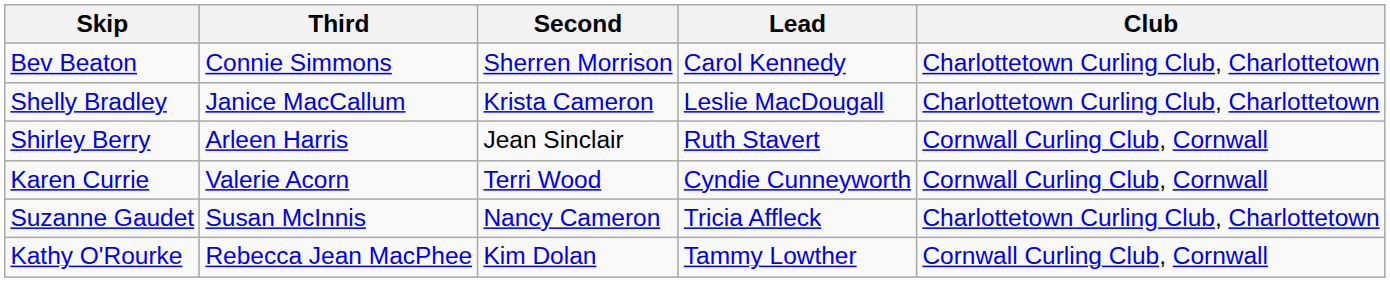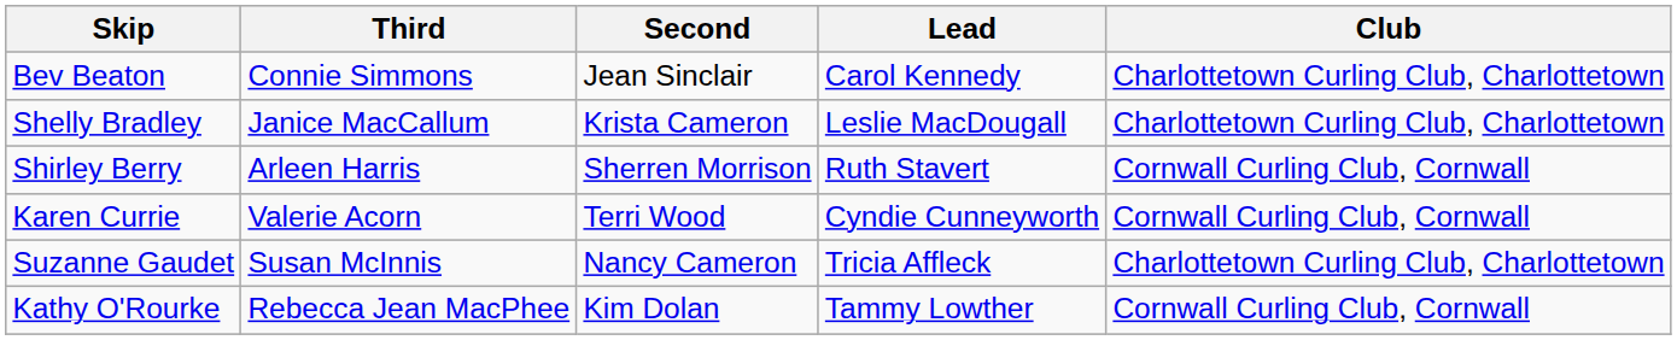Bev Beaton | Second: Sherren Morrison -> Jean Sinclair
Shirley Berry | Second: Jean Sinclair -> Sherren Morrison
